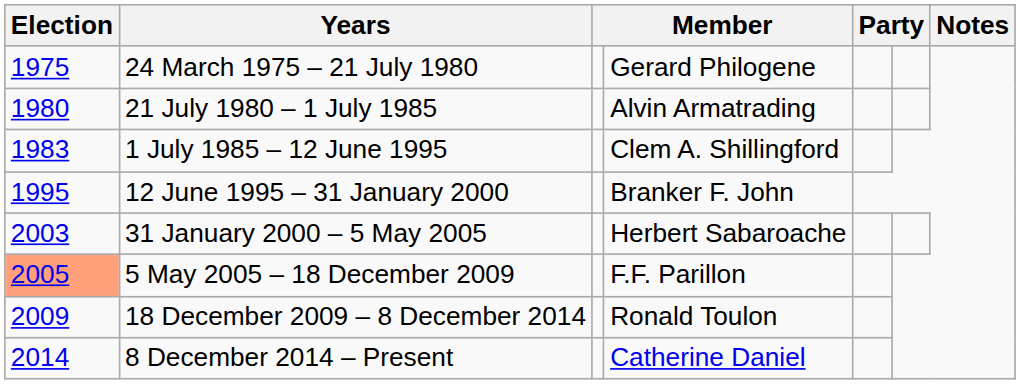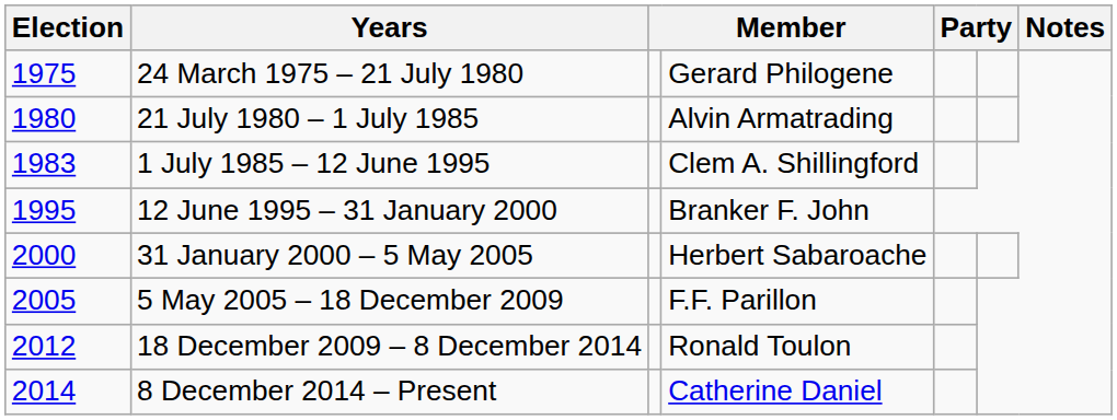31 January 2000 – 5 May 2005 | Election: 2003 -> 2000
5 May 2005 – 18 December 2009 | Election: lightsalmon background -> no background
18 December 2009 – 8 December 2014 | Election: 2009 -> 2012
